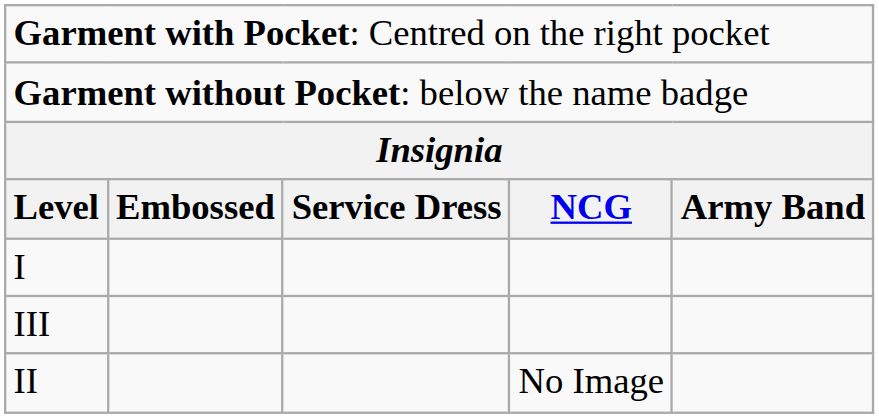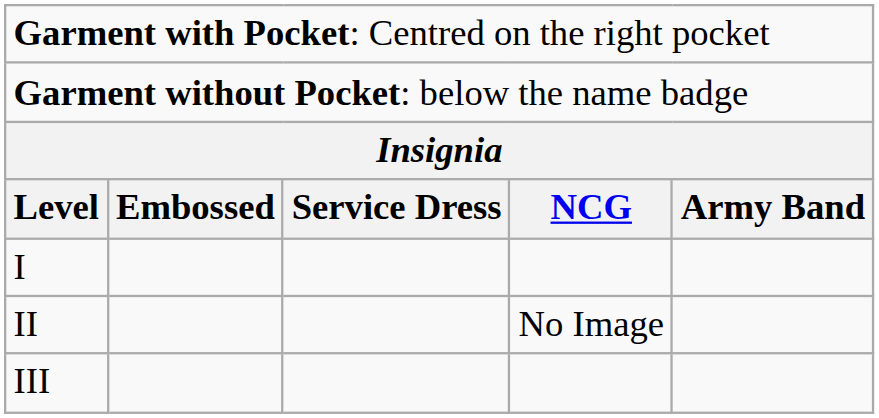rows swapped: II <-> III
